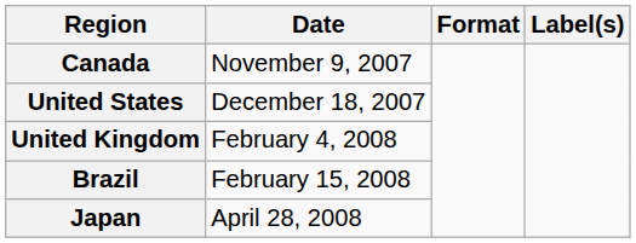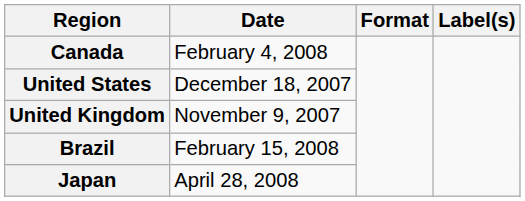Canada | Date: November 9, 2007 -> February 4, 2008
United Kingdom | Date: February 4, 2008 -> November 9, 2007
